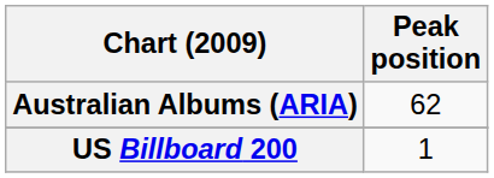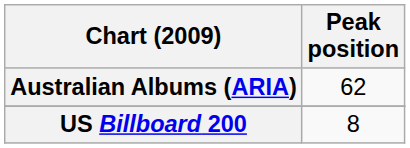US Billboard 200 | Peak position: 1 -> 8
